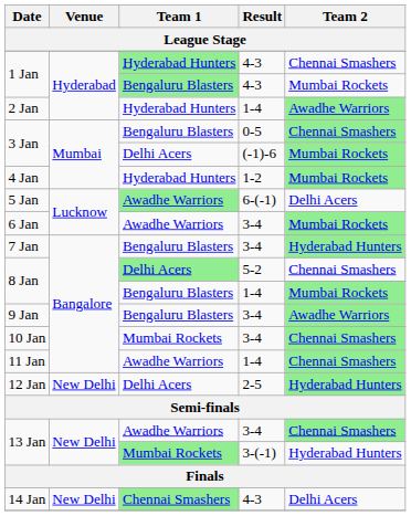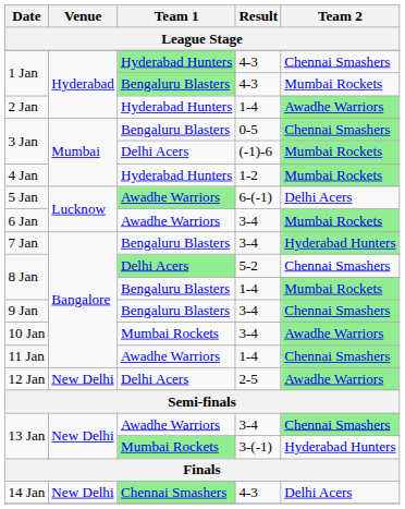9 Jan | Team 2: Awadhe Warriors -> Chennai Smashers
10 Jan | Team 2: Chennai Smashers -> Awadhe Warriors
12 Jan | Team 2: Hyderabad Hunters -> Awadhe Warriors
